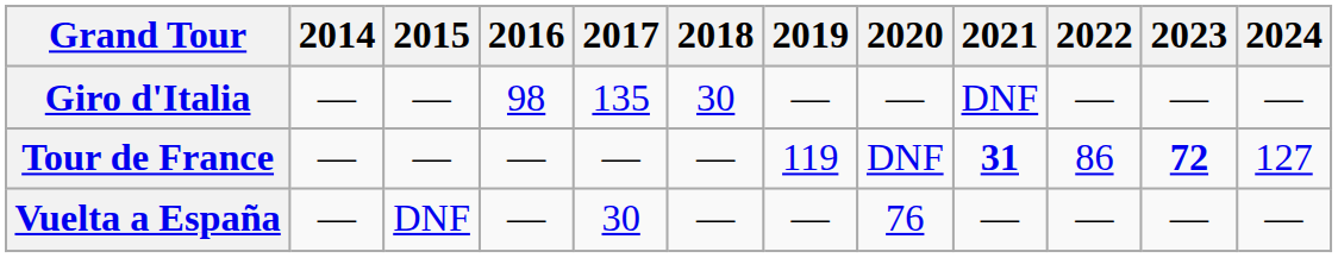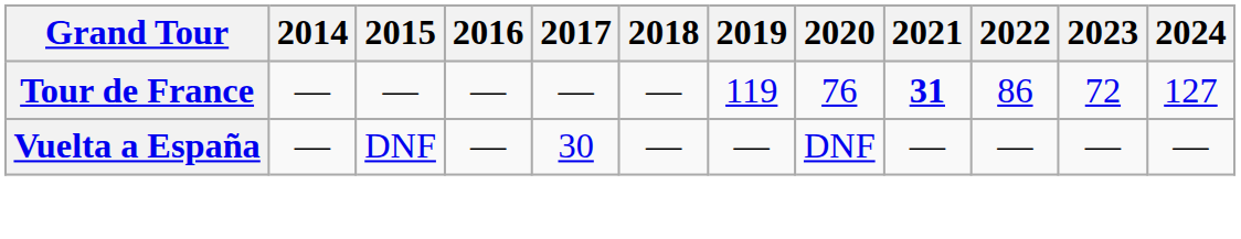- row: Giro d'Italia | — | — | 98 | 135 | 30 | — | — | DNF | — | — | —
Tour de France | 2020: DNF -> 76
Tour de France | 2023: bold -> normal
Vuelta a España | 2020: 76 -> DNF
